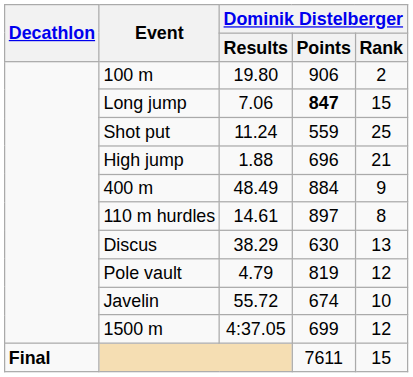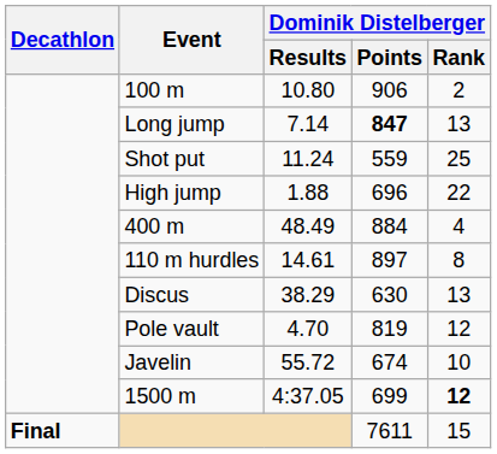100 m | Dominik Distelberger / Results: 19.80 -> 10.80
Long jump | Dominik Distelberger / Results: 7.06 -> 7.14
Long jump | Dominik Distelberger / Rank: 15 -> 13
High jump | Dominik Distelberger / Rank: 21 -> 22
400 m | Dominik Distelberger / Rank: 9 -> 4
Pole vault | Dominik Distelberger / Results: 4.79 -> 4.70
1500 m | Dominik Distelberger / Rank: normal -> bold
